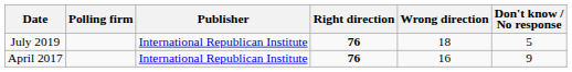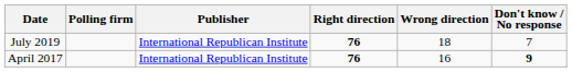July 2019 | Don't know / No response: 5 -> 7
April 2017 | Don't know / No response: normal -> bold
